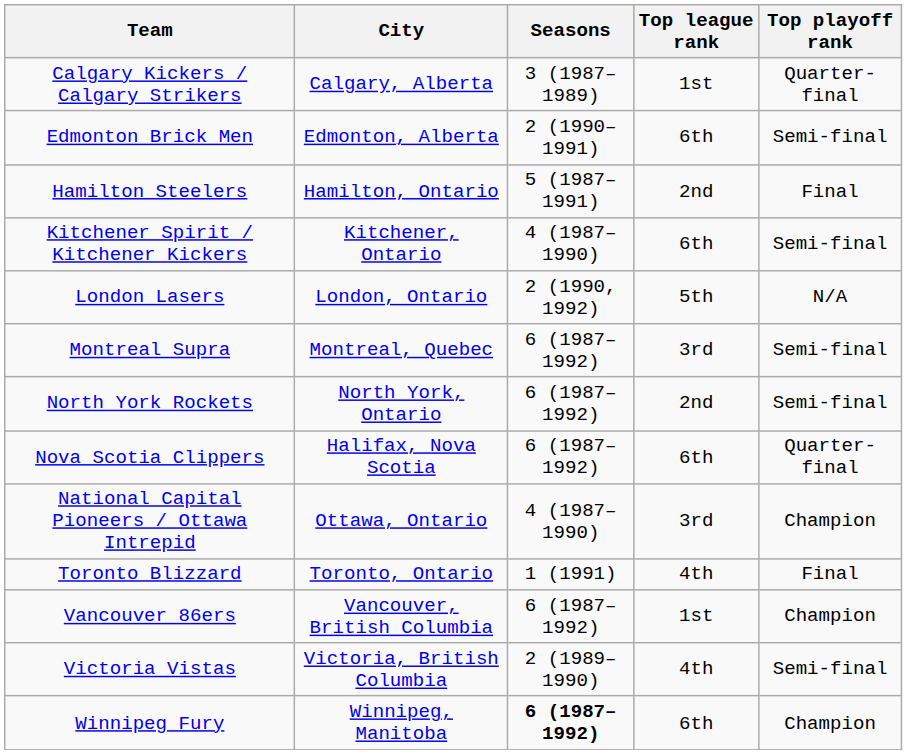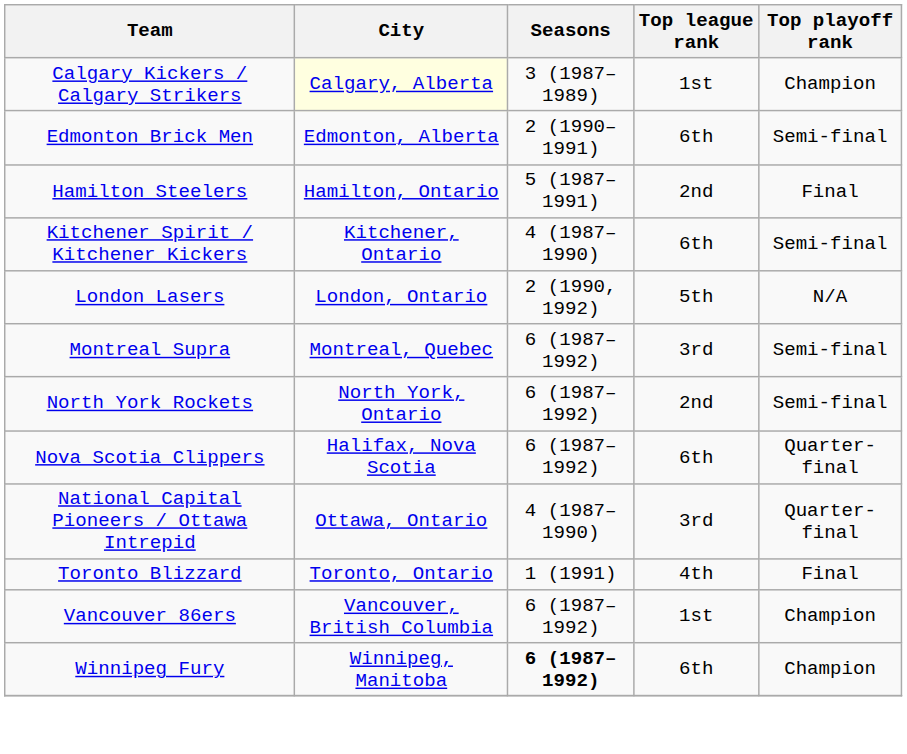Calgary Kickers / Calgary Strikers | City: no background -> lightyellow background
Calgary Kickers / Calgary Strikers | Top playoff rank: Quarter-final -> Champion
National Capital Pioneers / Ottawa Intrepid | Top playoff rank: Champion -> Quarter-final
- row: Victoria Vistas | Victoria, British Columbia | 2 (1989–1990) | 4th | Semi-final
